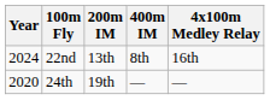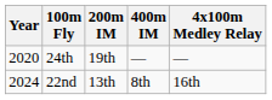rows swapped: 24th <-> 22nd
